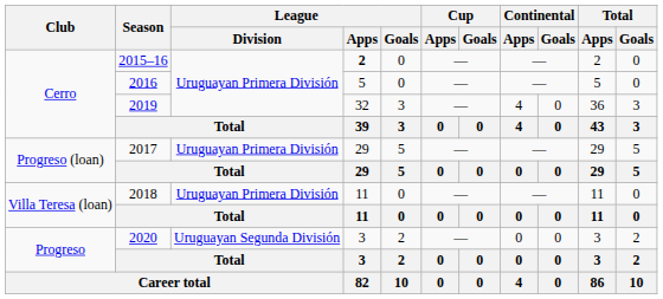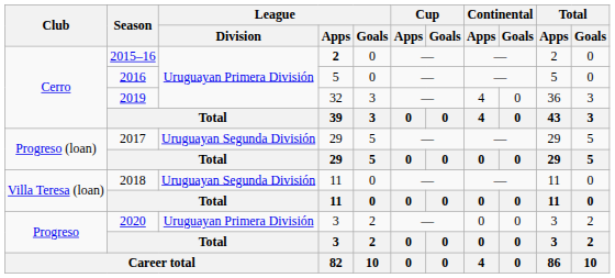2017 | League / Division: Uruguayan Primera División -> Uruguayan Segunda División
2018 | League / Division: Uruguayan Primera División -> Uruguayan Segunda División
2020 | League / Division: Uruguayan Segunda División -> Uruguayan Primera División
